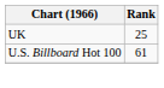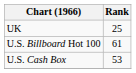+ row: U.S. Cash Box | 53
